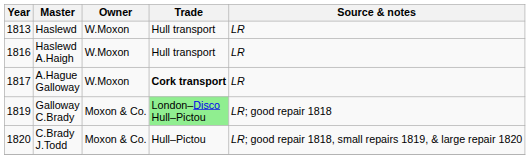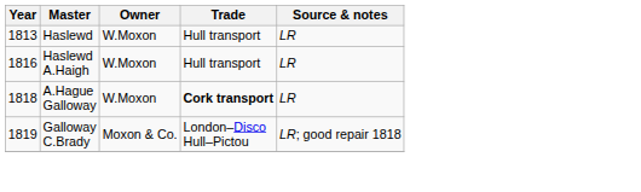A.Hague Galloway | Year: 1817 -> 1818
Galloway C.Brady | Trade: lightgreen background -> no background
- row: 1820 | C.Brady J.Todd | Moxon & Co. | Hull–Pictou | LR; good repair 1818, small repairs 1819, & large repair 1820
